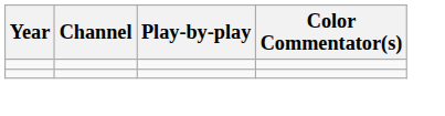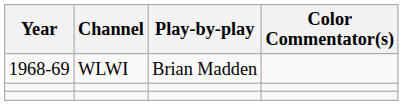+ row: 1968-69 | WLWI | Brian Madden
